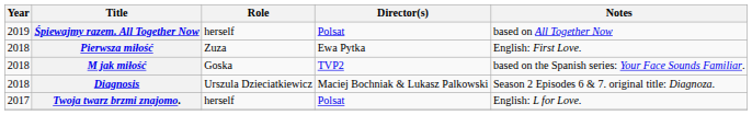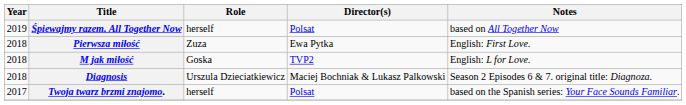M jak miłość | Notes: based on the Spanish series: Your Face Sounds Familiar. -> English: L for Love.
Twoja twarz brzmi znajomo. | Notes: English: L for Love. -> based on the Spanish series: Your Face Sounds Familiar.
